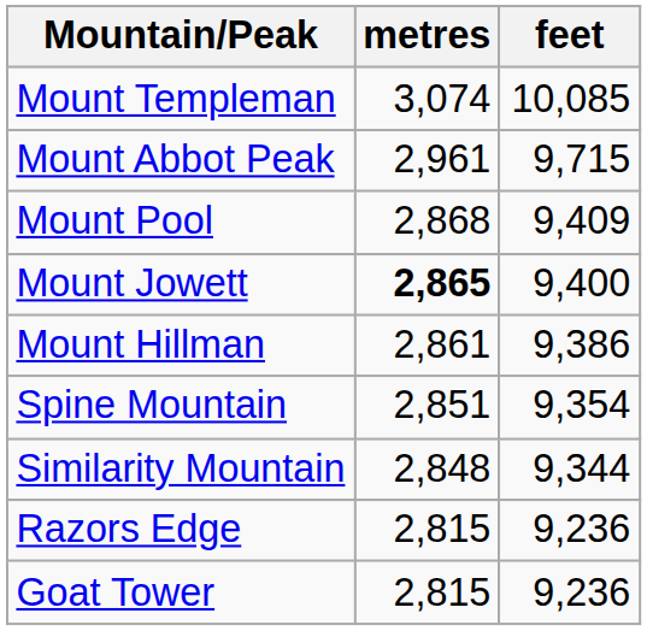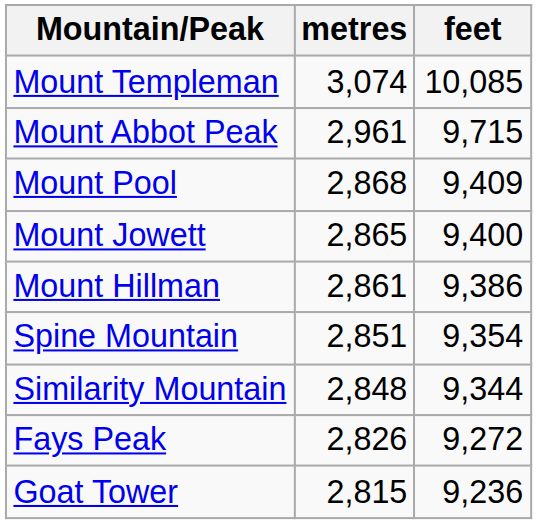Mount Jowett | metres: bold -> normal
+ row: Fays Peak | 2,826 | 9,272
- row: Razors Edge | 2,815 | 9,236
